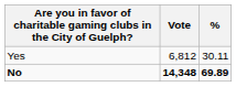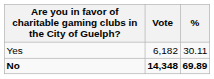Yes | Vote: 6,812 -> 6,182
